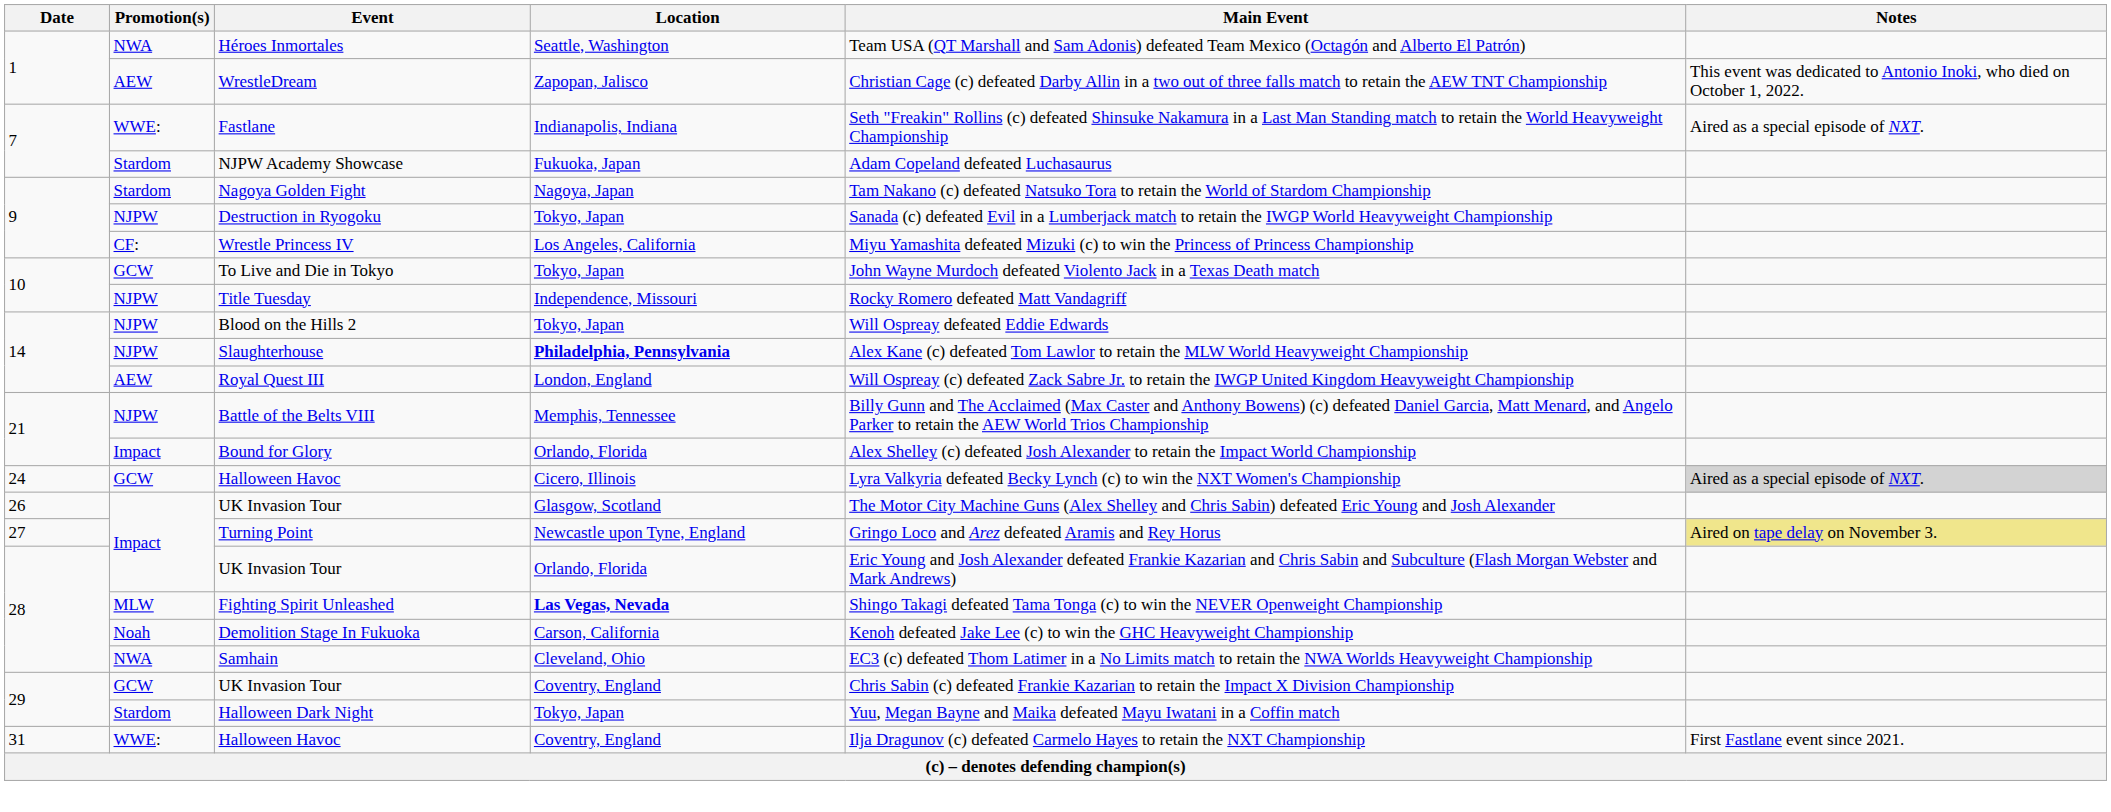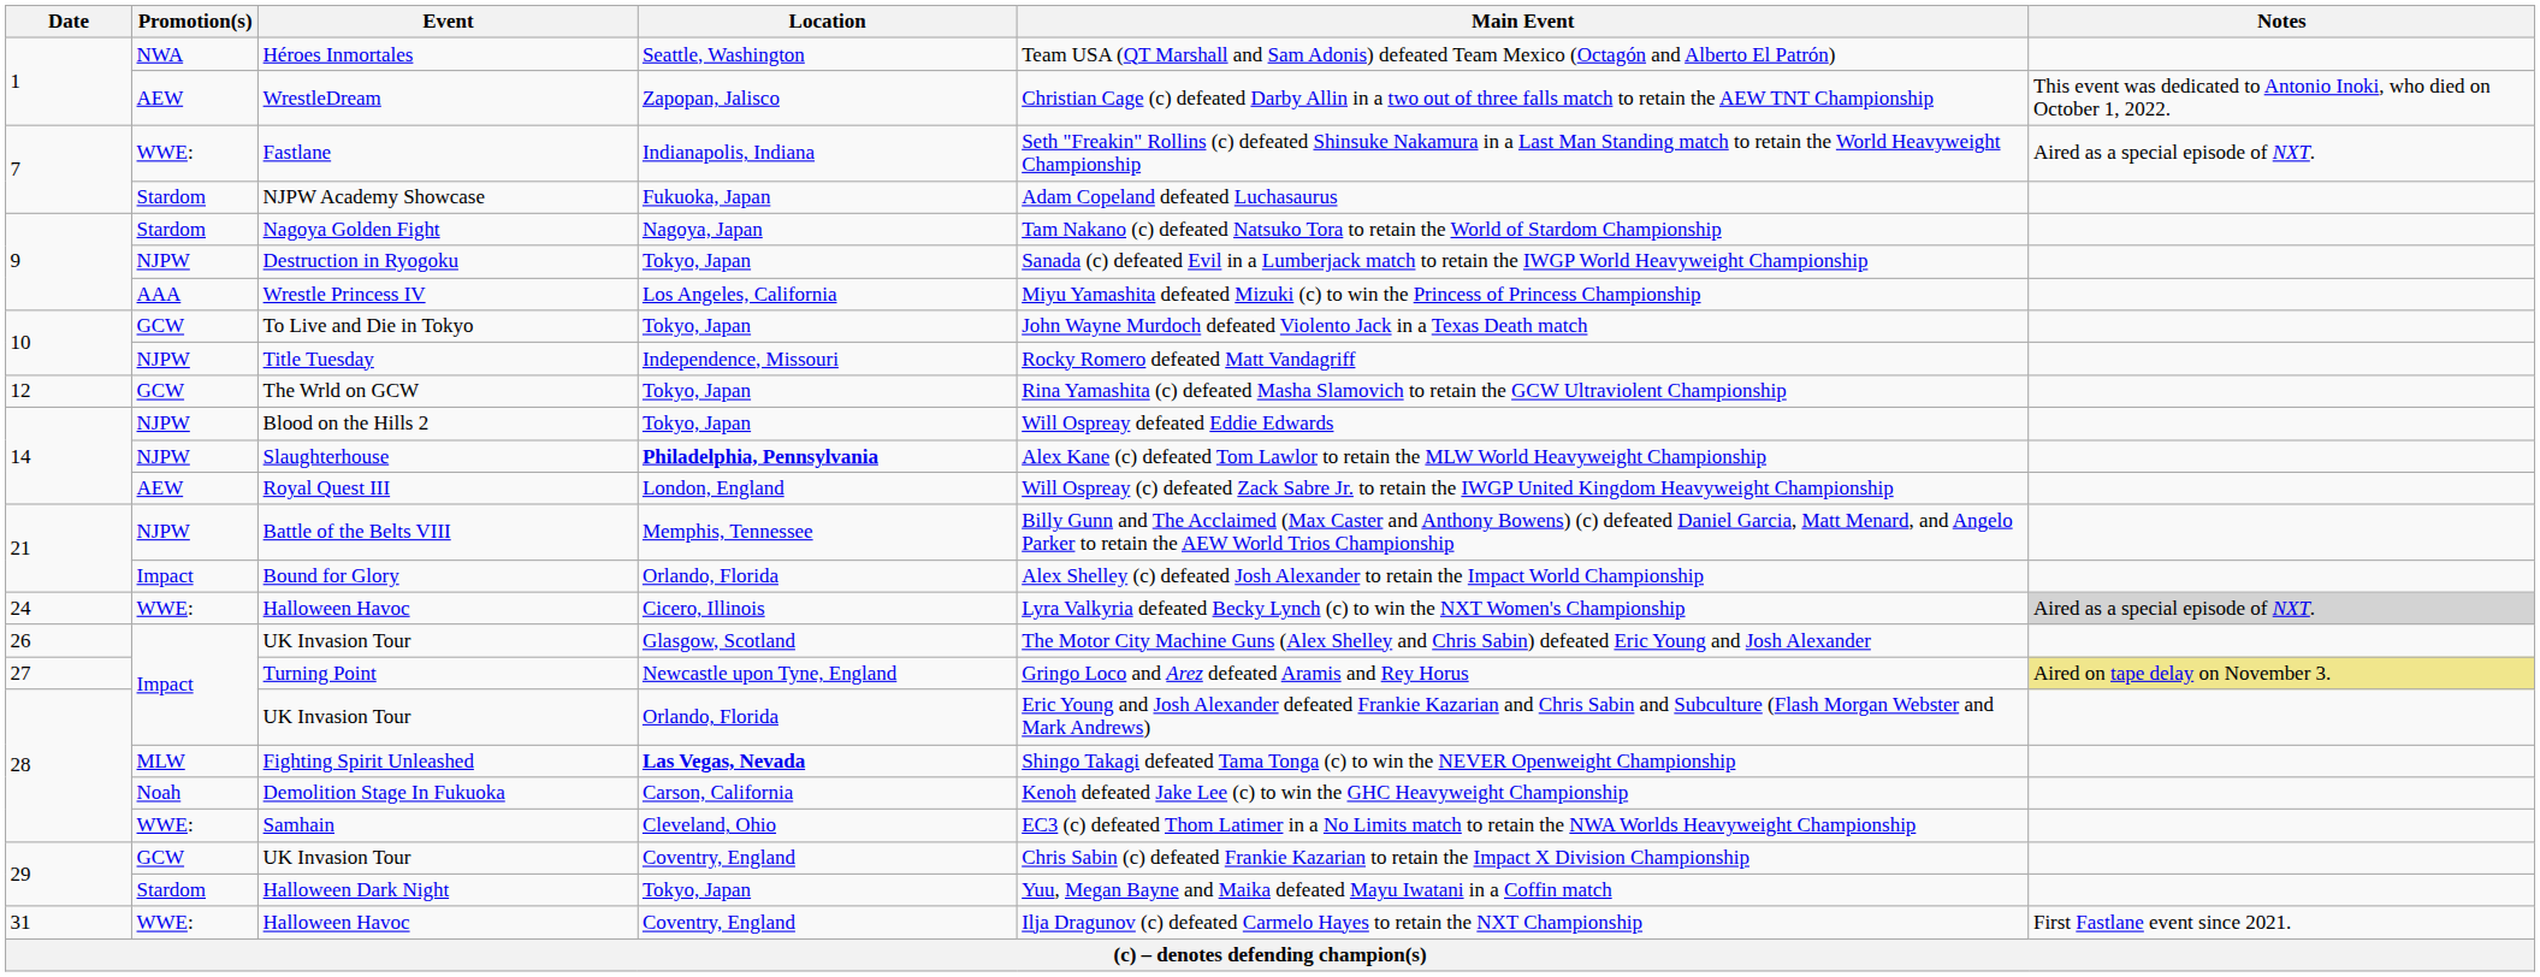Wrestle Princess IV | Promotion(s): CF: -> AAA
+ row: 12 | GCW | The Wrld on GCW | Tokyo, Japan | Rina Yamashita (c) defeated Masha Slamovich to retain the GCW Ultraviolent Championship
24 / Halloween Havoc | Promotion(s): GCW -> WWE:
Samhain | Promotion(s): NWA -> WWE:
